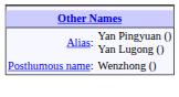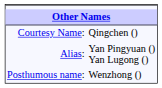+ row: Courtesy Name: | Qingchen ()
